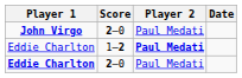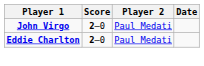- row: Eddie Charlton | 1–2 | Paul Medati
